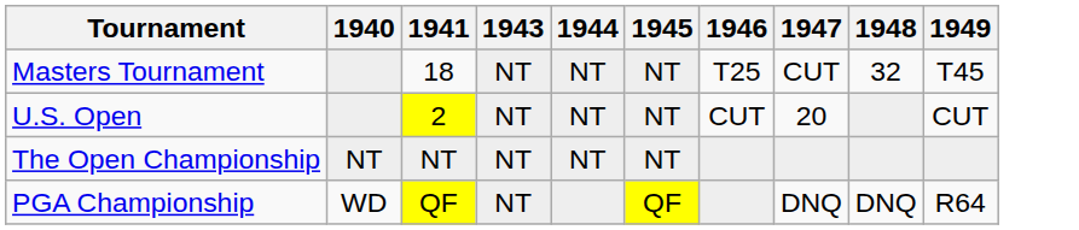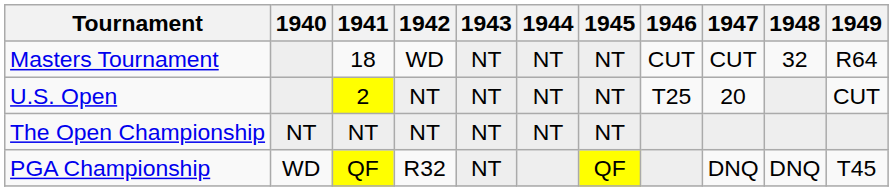+ column: 1942 | WD | NT | NT | R32
Masters Tournament | 1946: T25 -> CUT
Masters Tournament | 1949: T45 -> R64
U.S. Open | 1946: CUT -> T25
PGA Championship | 1949: R64 -> T45
